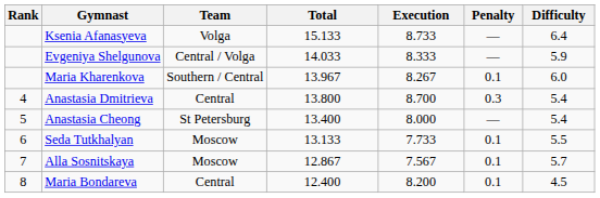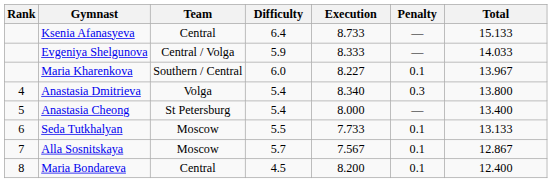columns swapped: Difficulty <-> Total
Ksenia Afanasyeva | Team: Volga -> Central
Maria Kharenkova | Execution: 8.267 -> 8.227
Anastasia Dmitrieva | Team: Central -> Volga
Anastasia Dmitrieva | Execution: 8.700 -> 8.340
